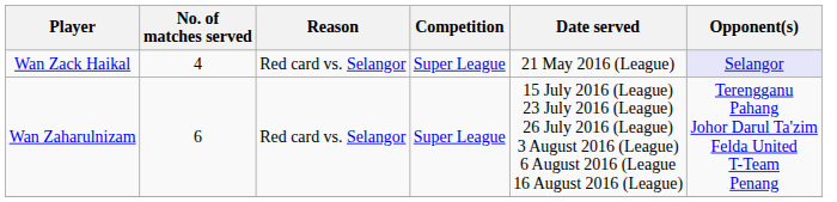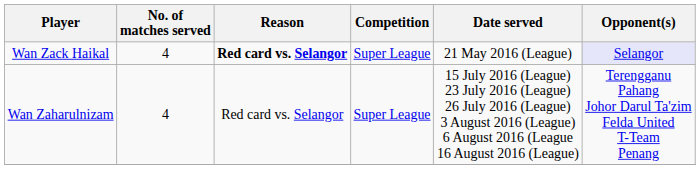Wan Zack Haikal | Reason: normal -> bold
Wan Zaharulnizam | No. of matches served: 6 -> 4
